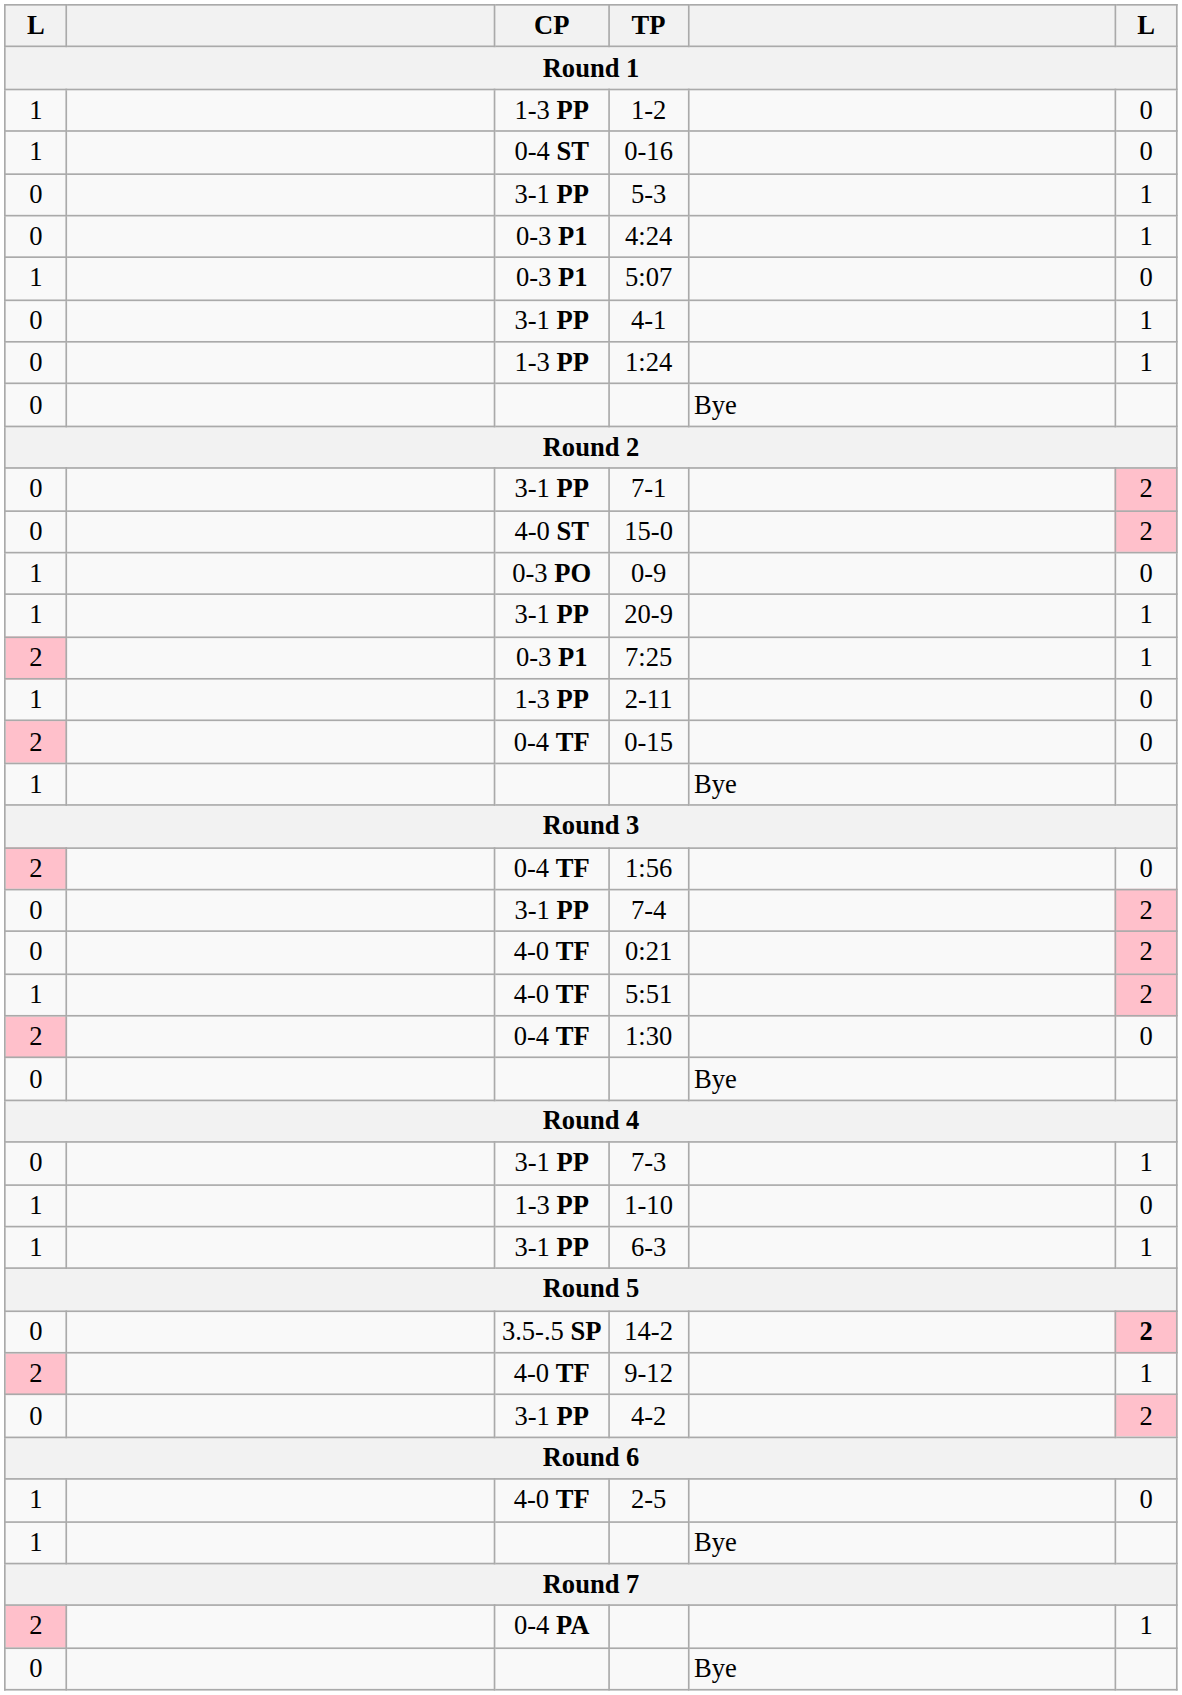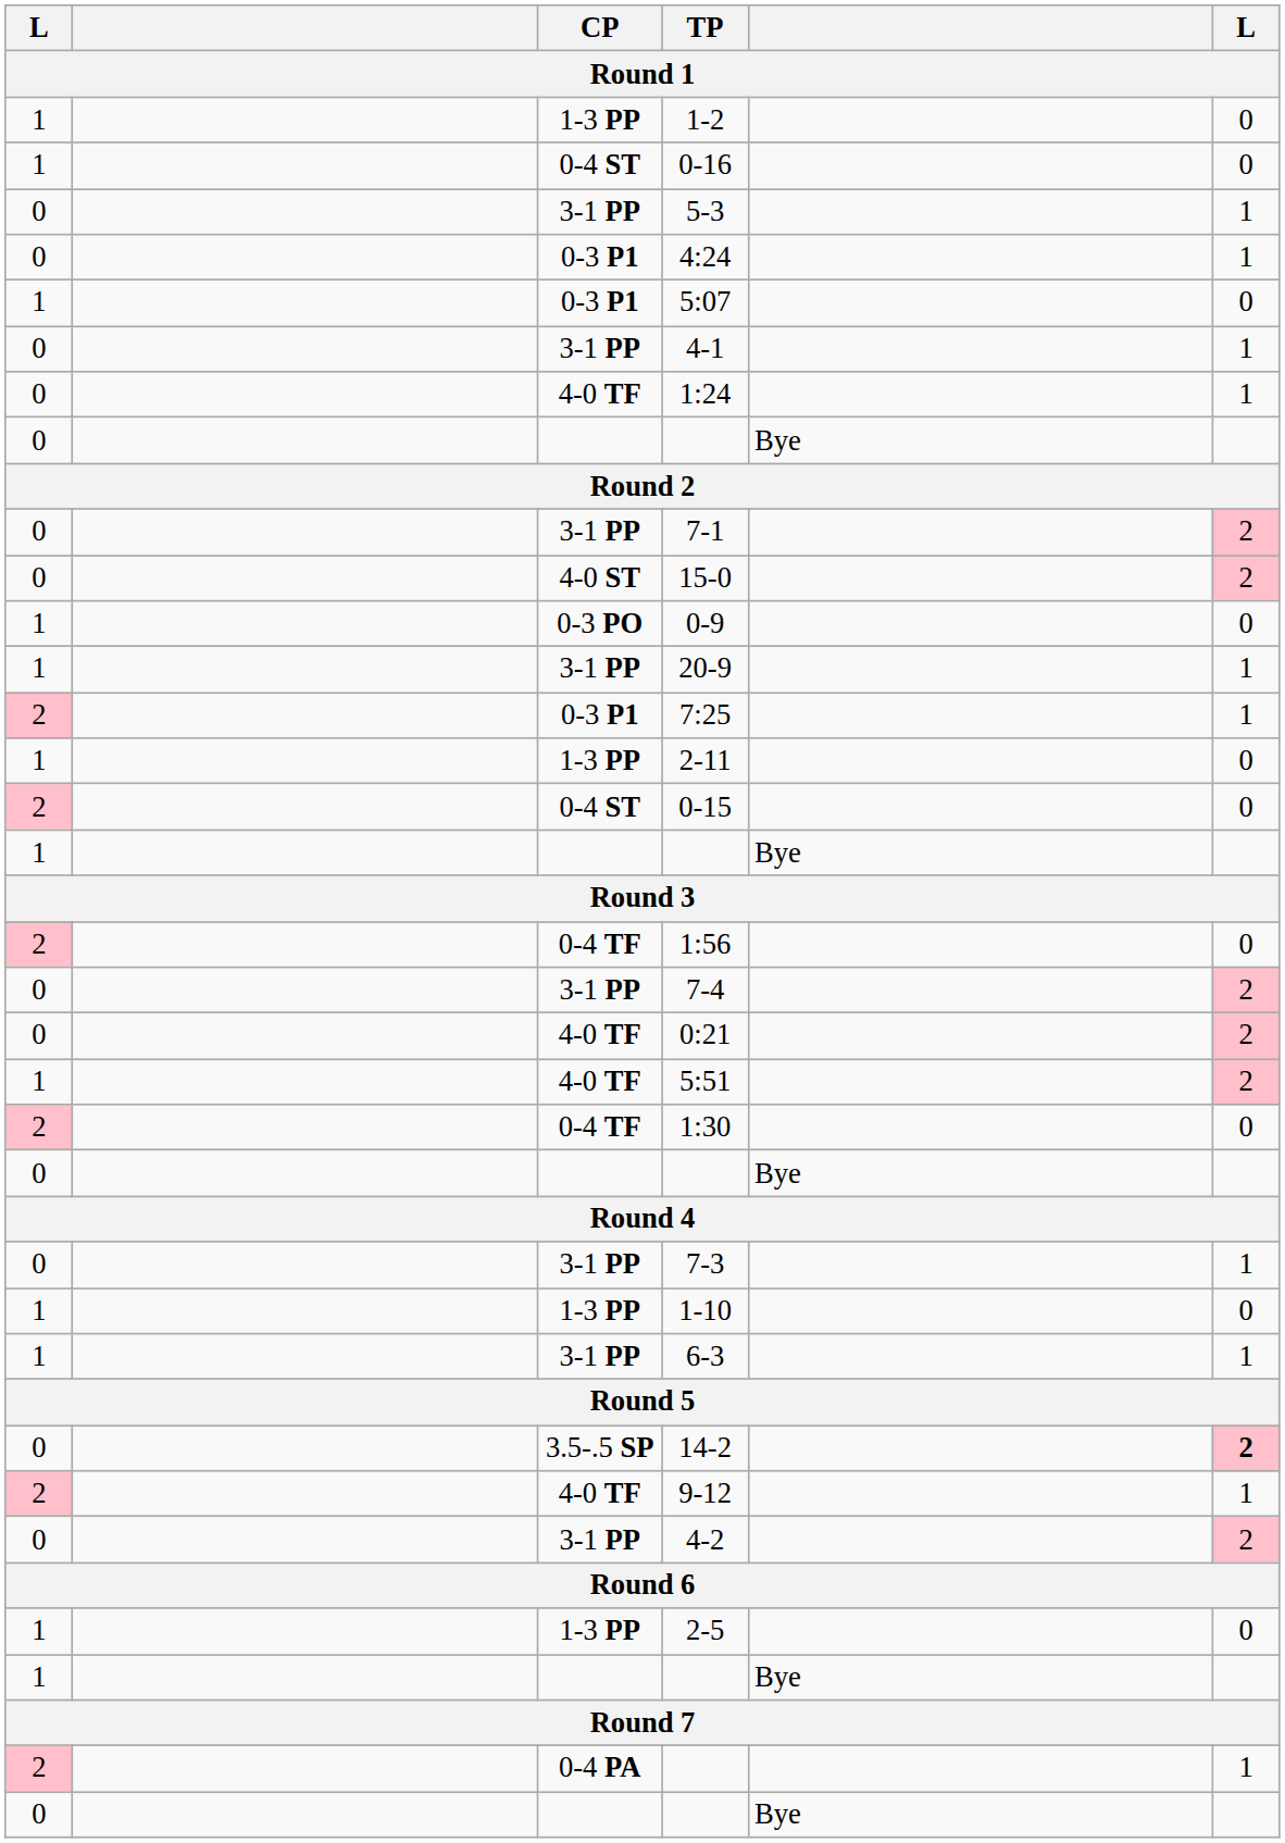1:24 | CP: 1-3 PP -> 4-0 TF
0-15 | CP: 0-4 TF -> 0-4 ST
2-5 | CP: 4-0 TF -> 1-3 PP
